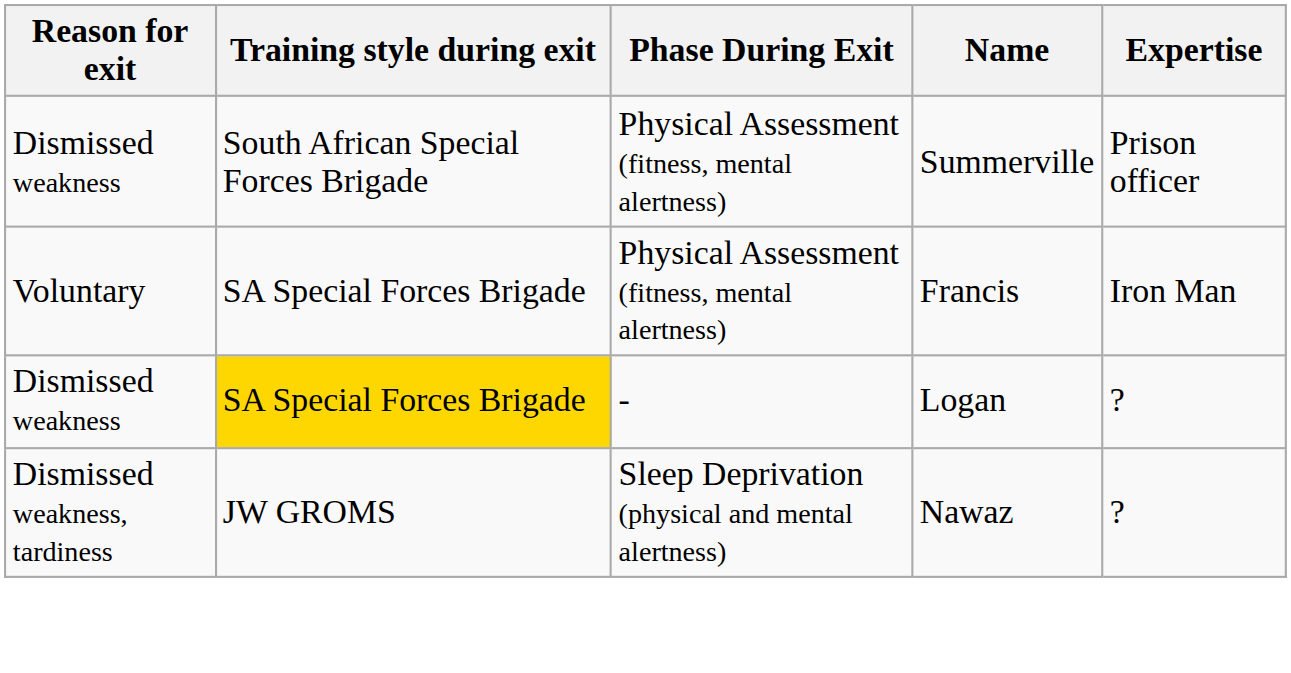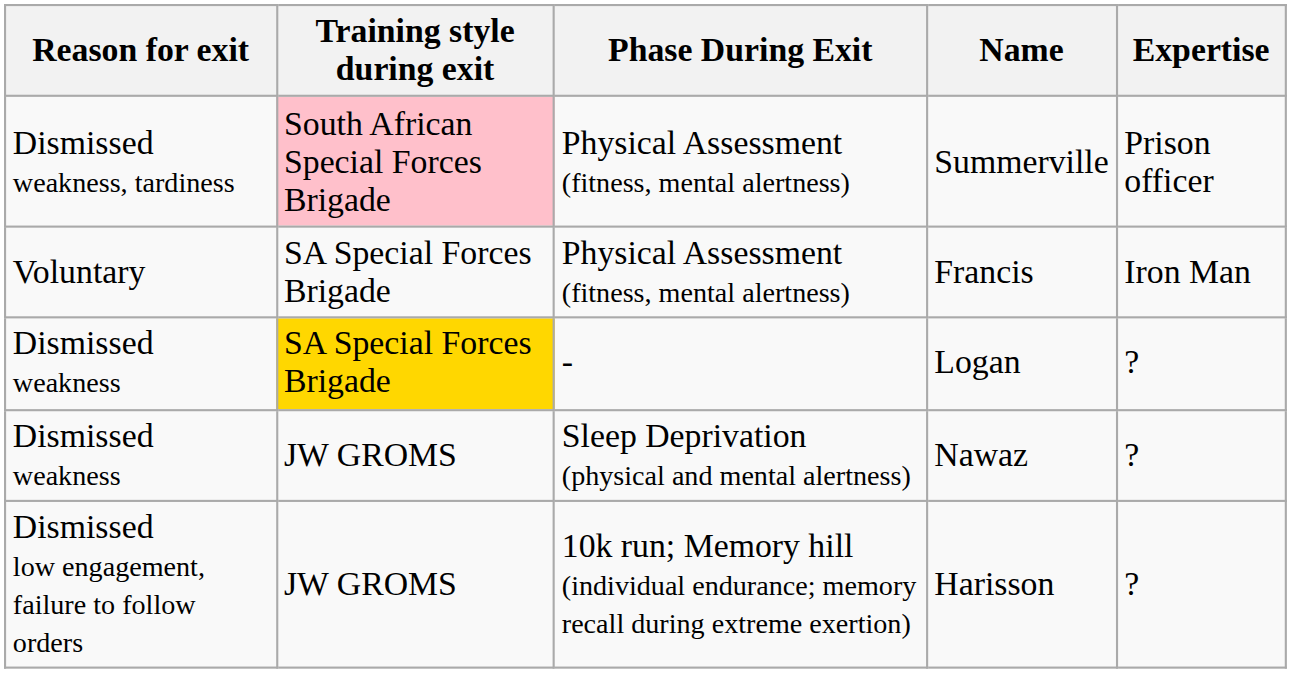Summerville | Reason for exit: Dismissed weakness -> Dismissed weakness, tardiness
Summerville | Training style during exit: no background -> pink background
Nawaz | Reason for exit: Dismissed weakness, tardiness -> Dismissed weakness
+ row: Dismissed low engagement, failure to follow orders | JW GROMS | 10k run; Memory hill (individual endurance; memory recall during extreme exertion) | Harisson | ?
